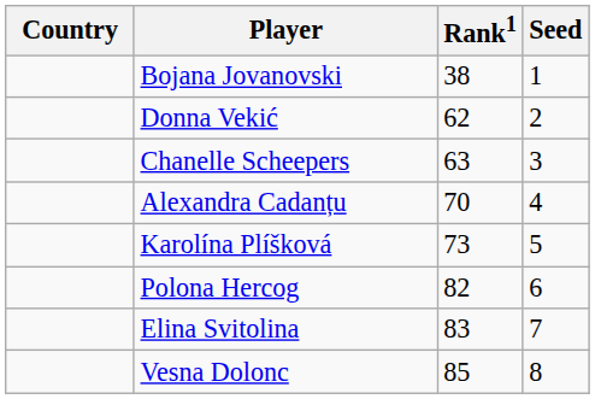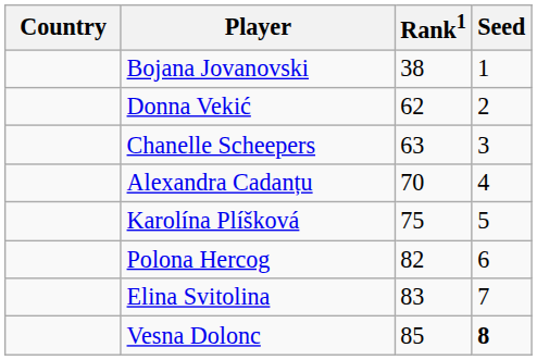Karolína Plíšková | Rank1: 73 -> 75
Vesna Dolonc | Seed: normal -> bold
